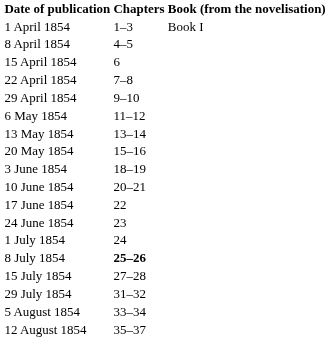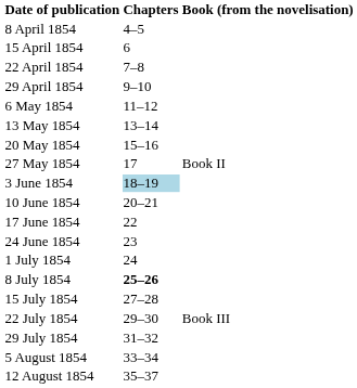- row: 1 April 1854 | 1–3 | Book I
+ row: 27 May 1854 | 17 | Book II
3 June 1854 | Chapters: no background -> lightblue background
+ row: 22 July 1854 | 29–30 | Book III
